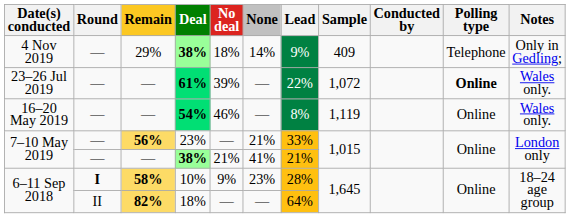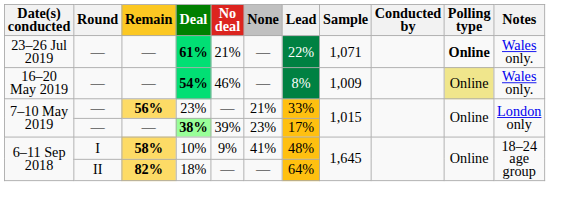- row: 4 Nov 2019 | — | 29% | 38% | 18% | 14% | 9% | 409 | Telephone | Only in Gedling;
61% | No deal: 39% -> 21%
61% | Sample: 1,072 -> 1,071
54% | Sample: 1,119 -> 1,009
54% | Polling type: no background -> khaki background
7–10 May 2019 / 38% | No deal: 21% -> 39%
7–10 May 2019 / 38% | None: 41% -> 23%
7–10 May 2019 / 38% | Lead: 21% -> 17%
10% | Round: bold -> normal
10% | None: 23% -> 41%
10% | Lead: 28% -> 48%
